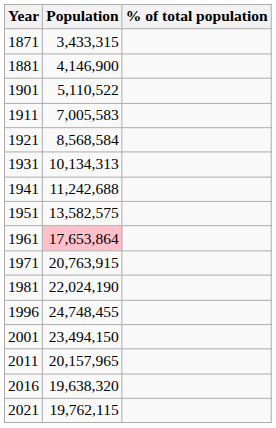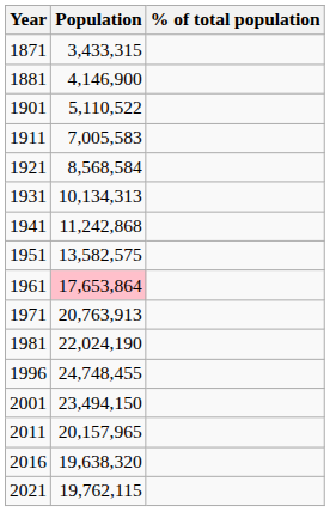1941 | Population: 11,242,688 -> 11,242,868
1971 | Population: 20,763,915 -> 20,763,913
